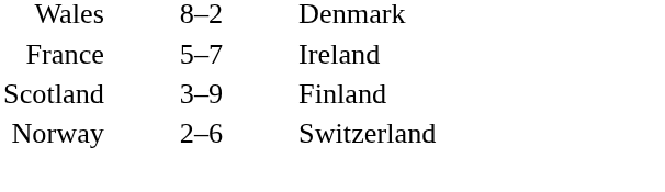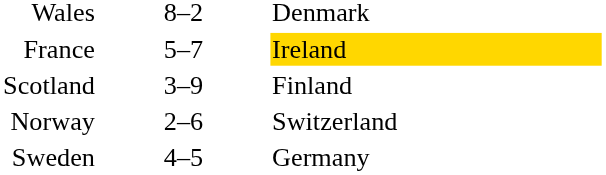France | column 3: no background -> gold background
+ row: Sweden | 4–5 | Germany
